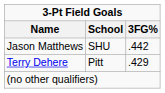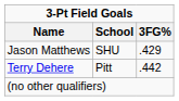Jason Matthews | 3FG%: .442 -> .429
Terry Dehere | 3FG%: .429 -> .442
